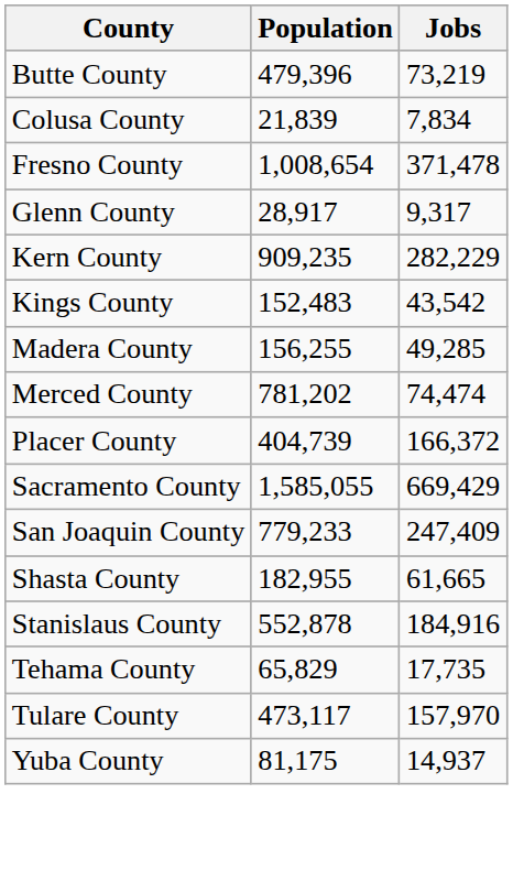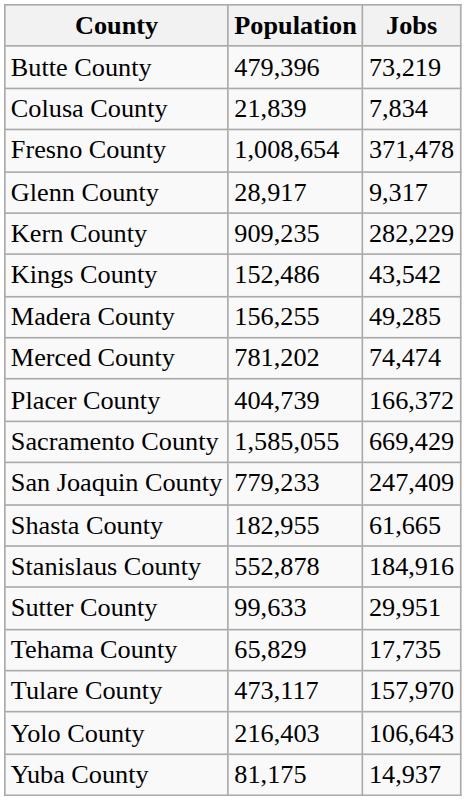Kings County | Population: 152,483 -> 152,486
+ row: Sutter County | 99,633 | 29,951
+ row: Yolo County | 216,403 | 106,643
